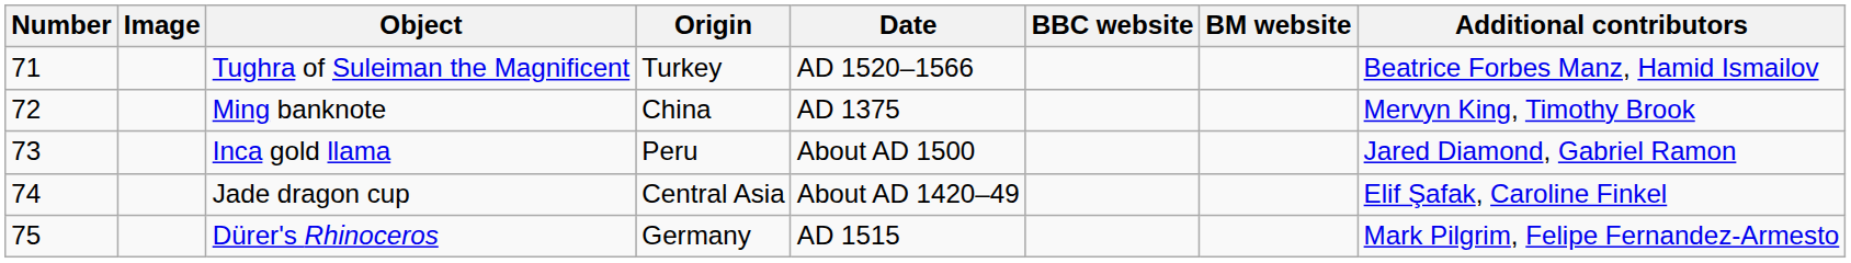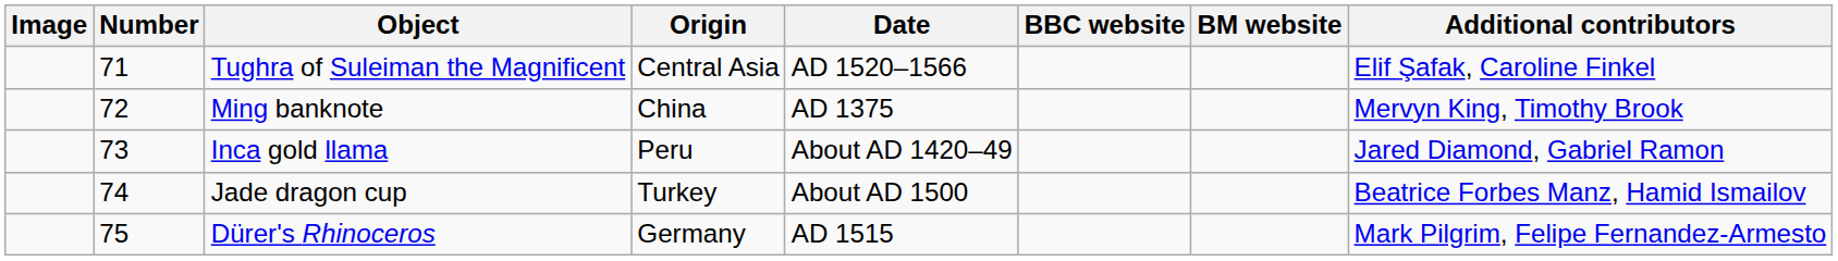columns swapped: Image <-> Number
Tughra of Suleiman the Magnificent | Origin: Turkey -> Central Asia
Tughra of Suleiman the Magnificent | Additional contributors: Beatrice Forbes Manz, Hamid Ismailov -> Elif Şafak, Caroline Finkel
Inca gold llama | Date: About AD 1500 -> About AD 1420–49
Jade dragon cup | Origin: Central Asia -> Turkey
Jade dragon cup | Date: About AD 1420–49 -> About AD 1500
Jade dragon cup | Additional contributors: Elif Şafak, Caroline Finkel -> Beatrice Forbes Manz, Hamid Ismailov
